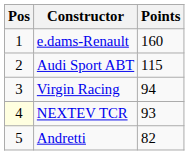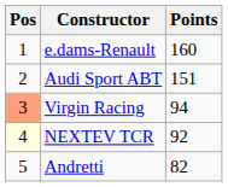Audi Sport ABT | Points: 115 -> 151
Virgin Racing | Pos: no background -> lightsalmon background
NEXTEV TCR | Points: 93 -> 92
